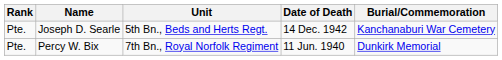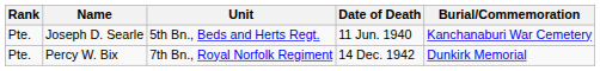Joseph D. Searle | Date of Death: 14 Dec. 1942 -> 11 Jun. 1940
Percy W. Bix | Date of Death: 11 Jun. 1940 -> 14 Dec. 1942
